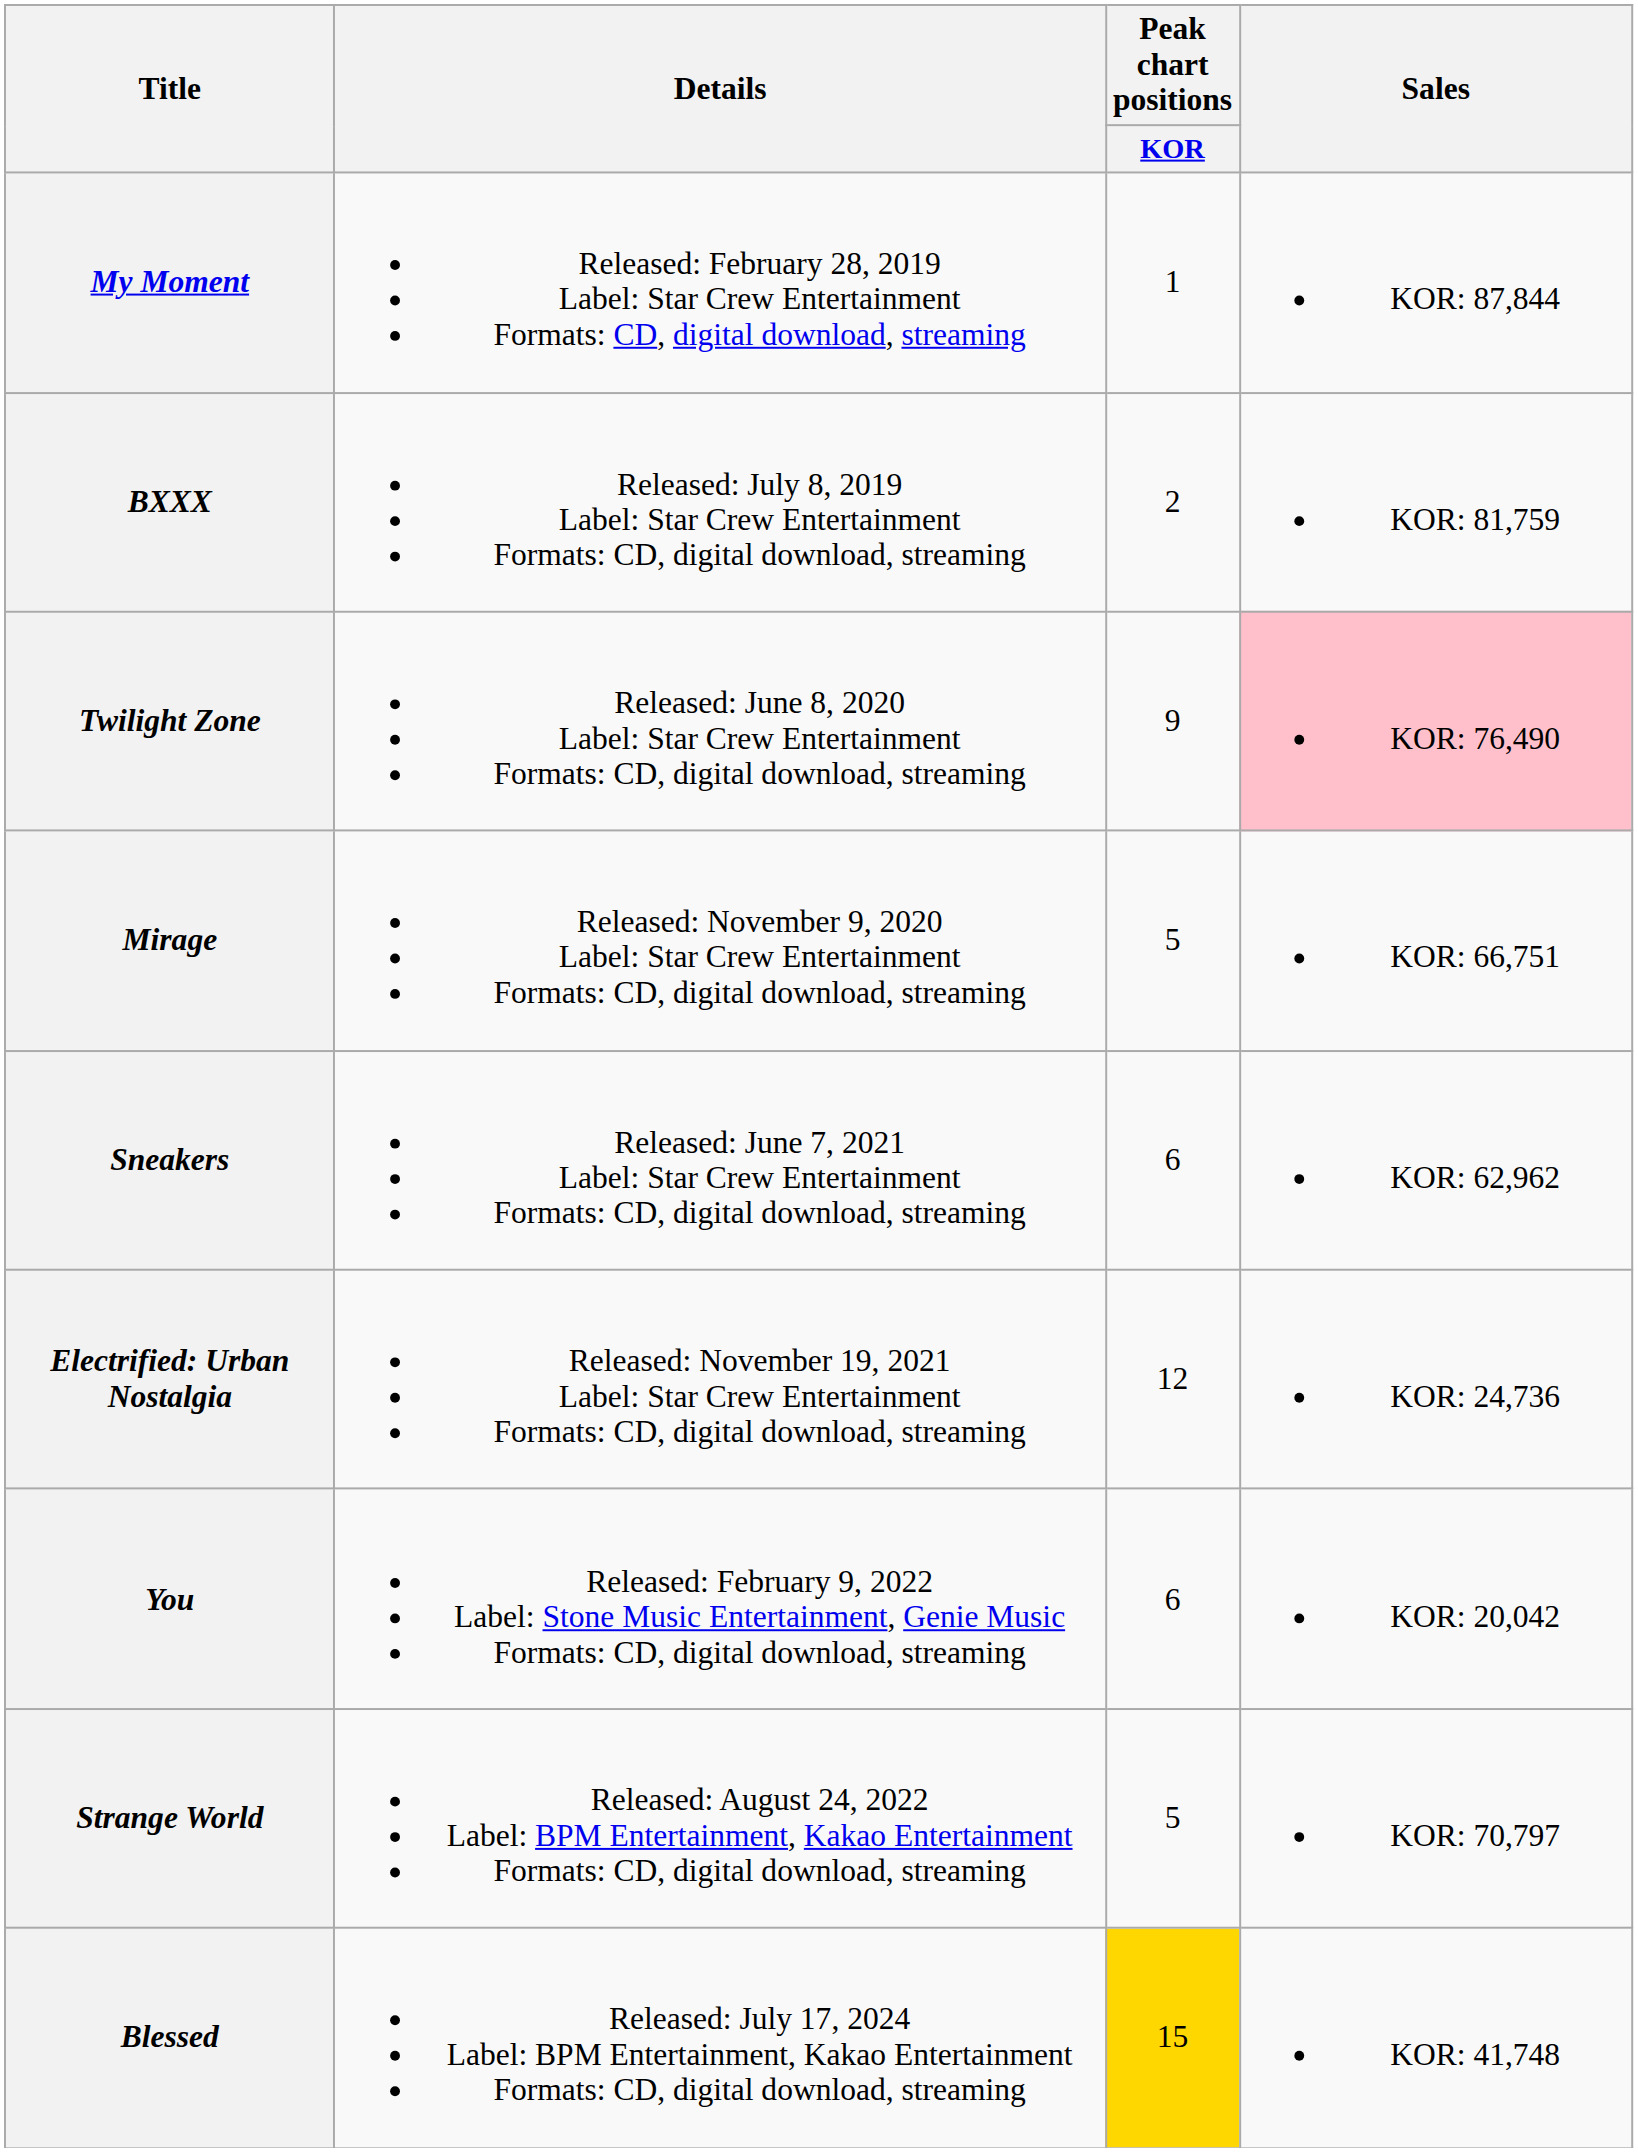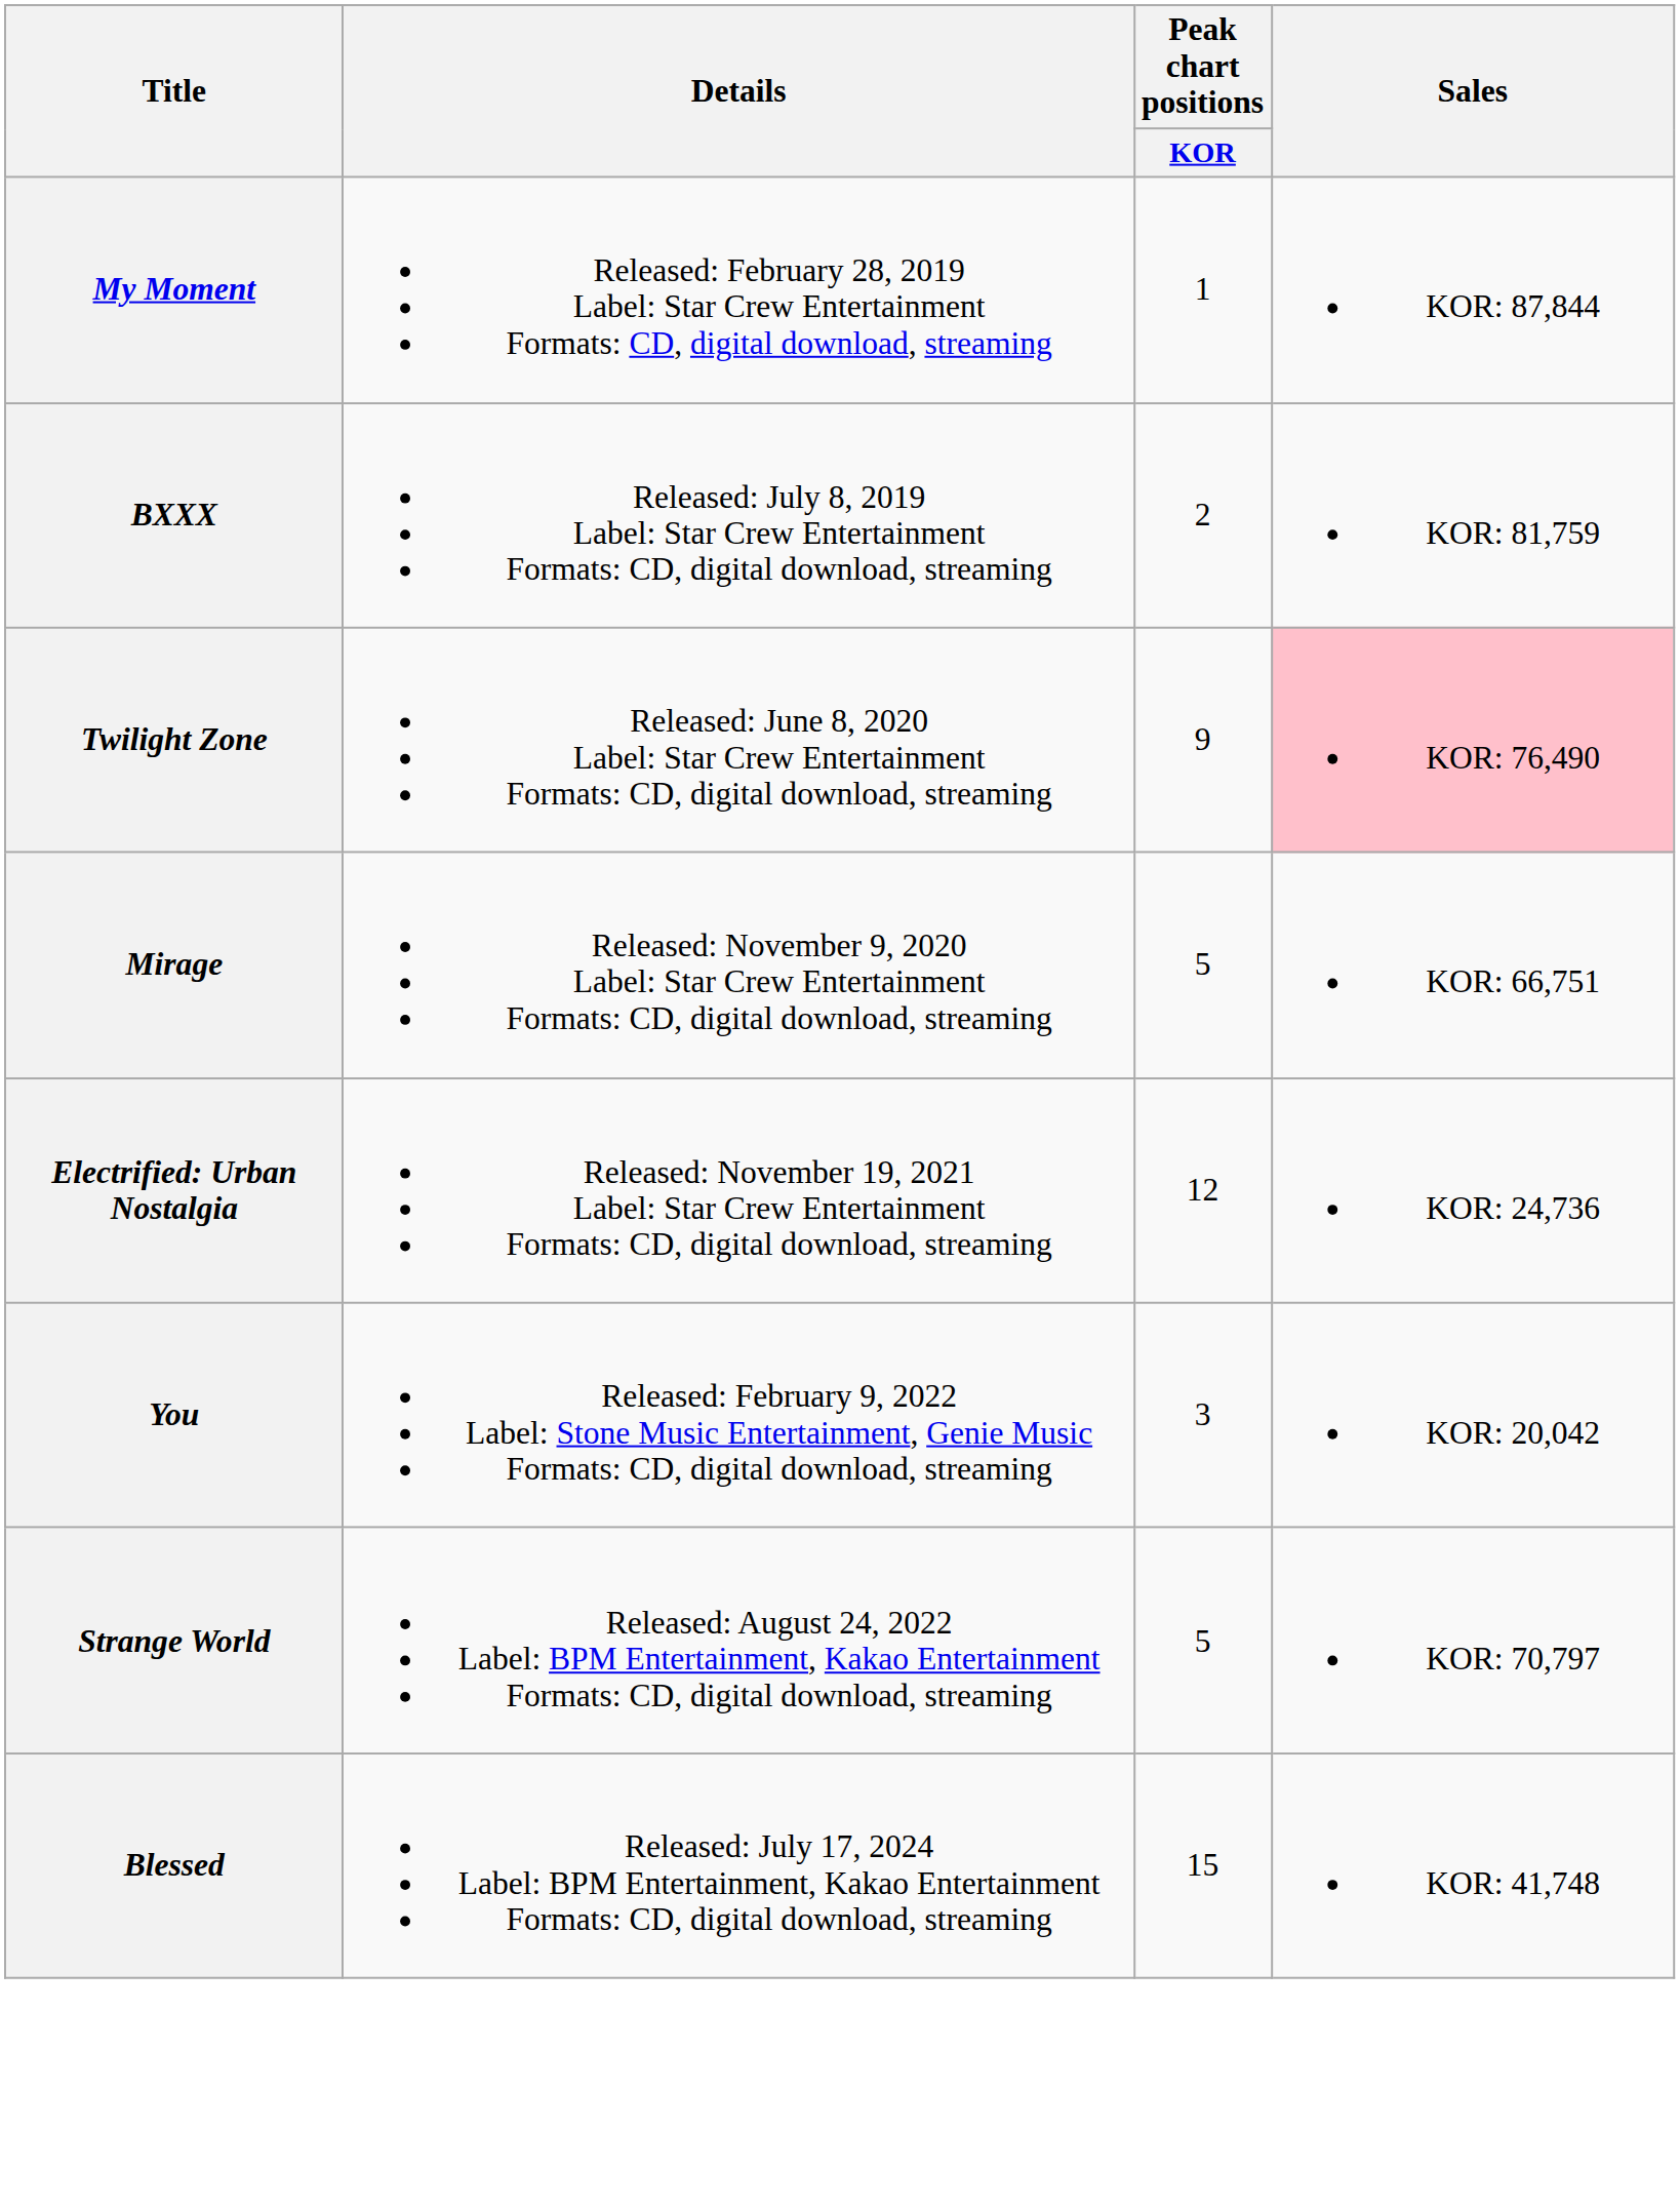- row: Sneakers | Released: June 7, 2021 Label: Star Crew Entertainment Formats: CD, digital download, streaming | 6 | KOR: 62,962
You | Peak chart positions / KOR: 6 -> 3
Blessed | Peak chart positions / KOR: gold background -> no background
